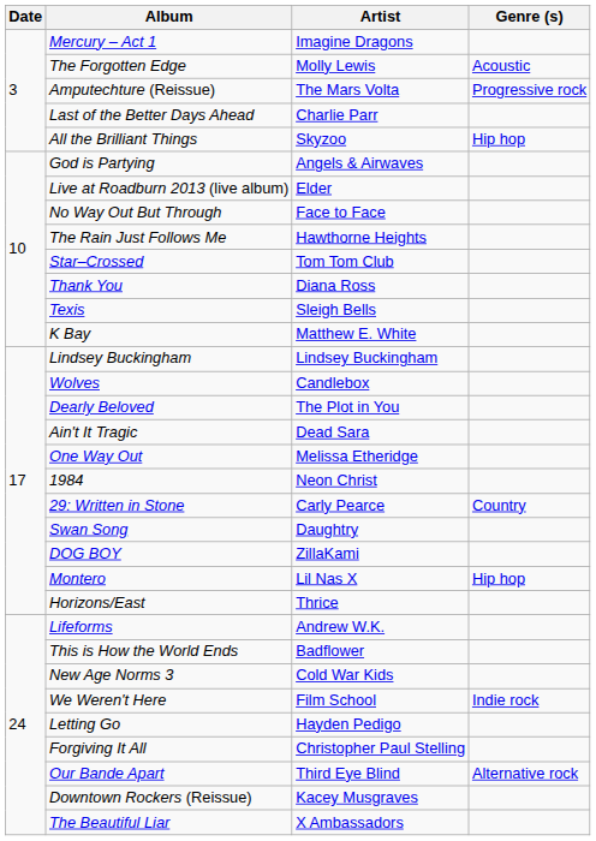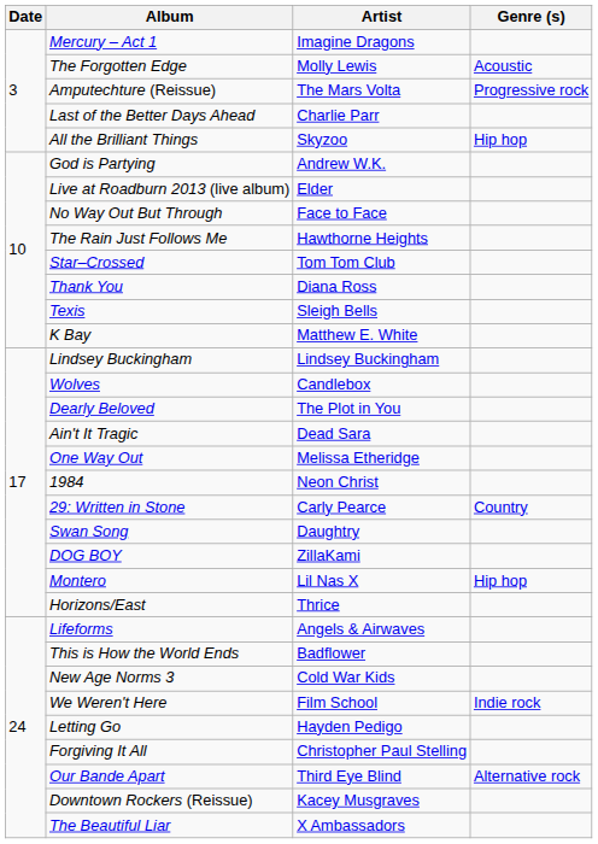God is Partying | Artist: Angels & Airwaves -> Andrew W.K.
Lifeforms | Artist: Andrew W.K. -> Angels & Airwaves
